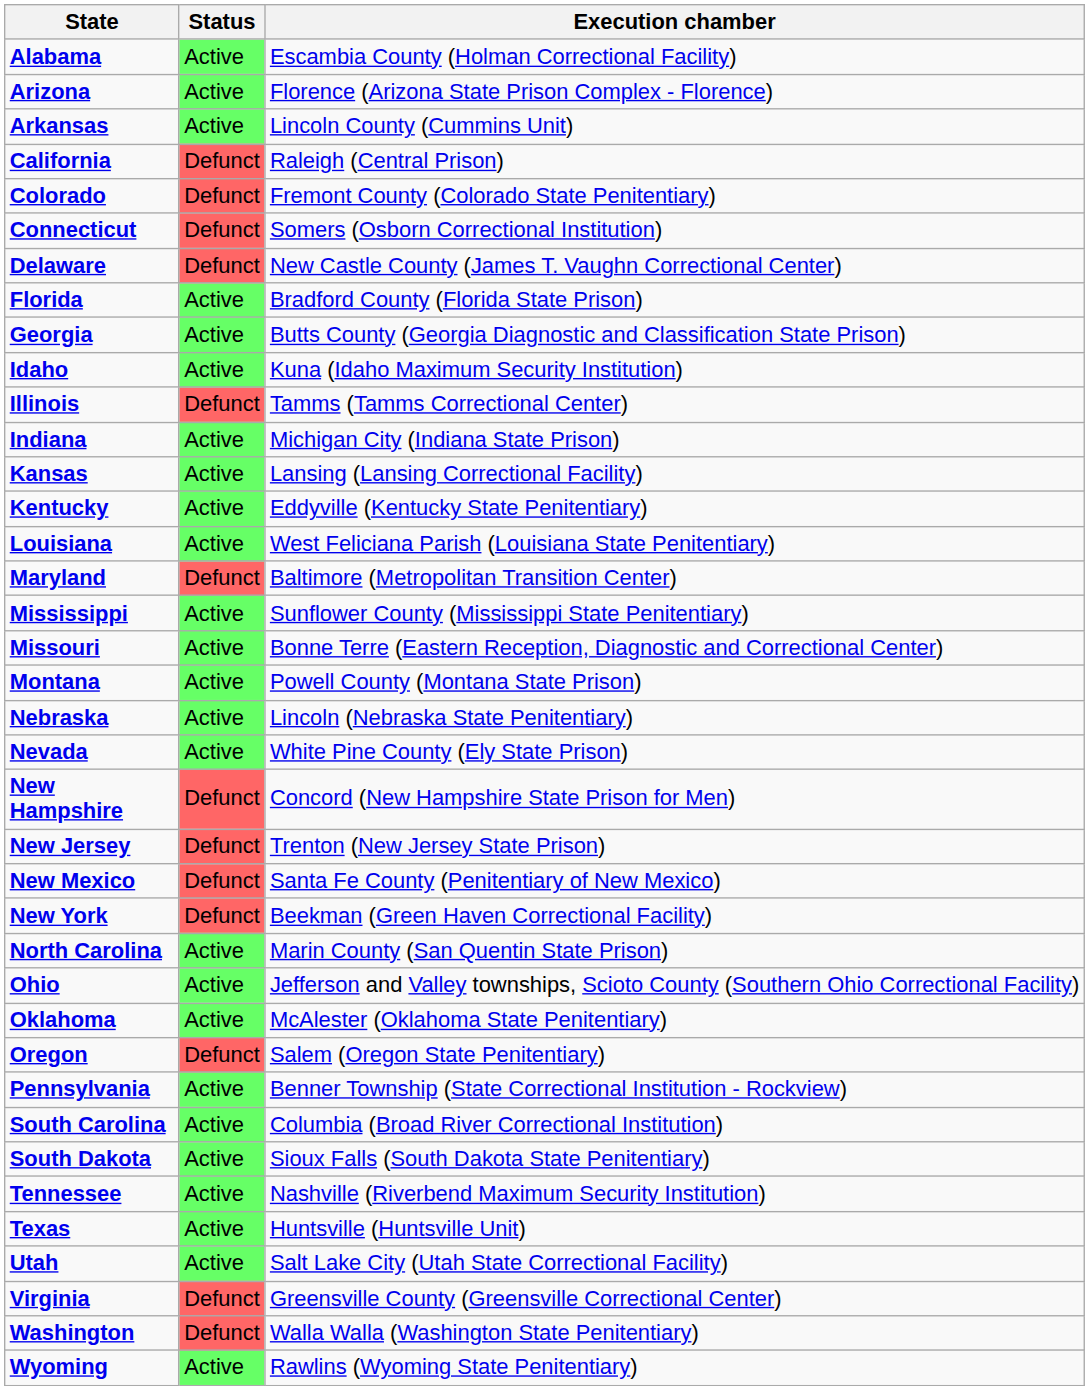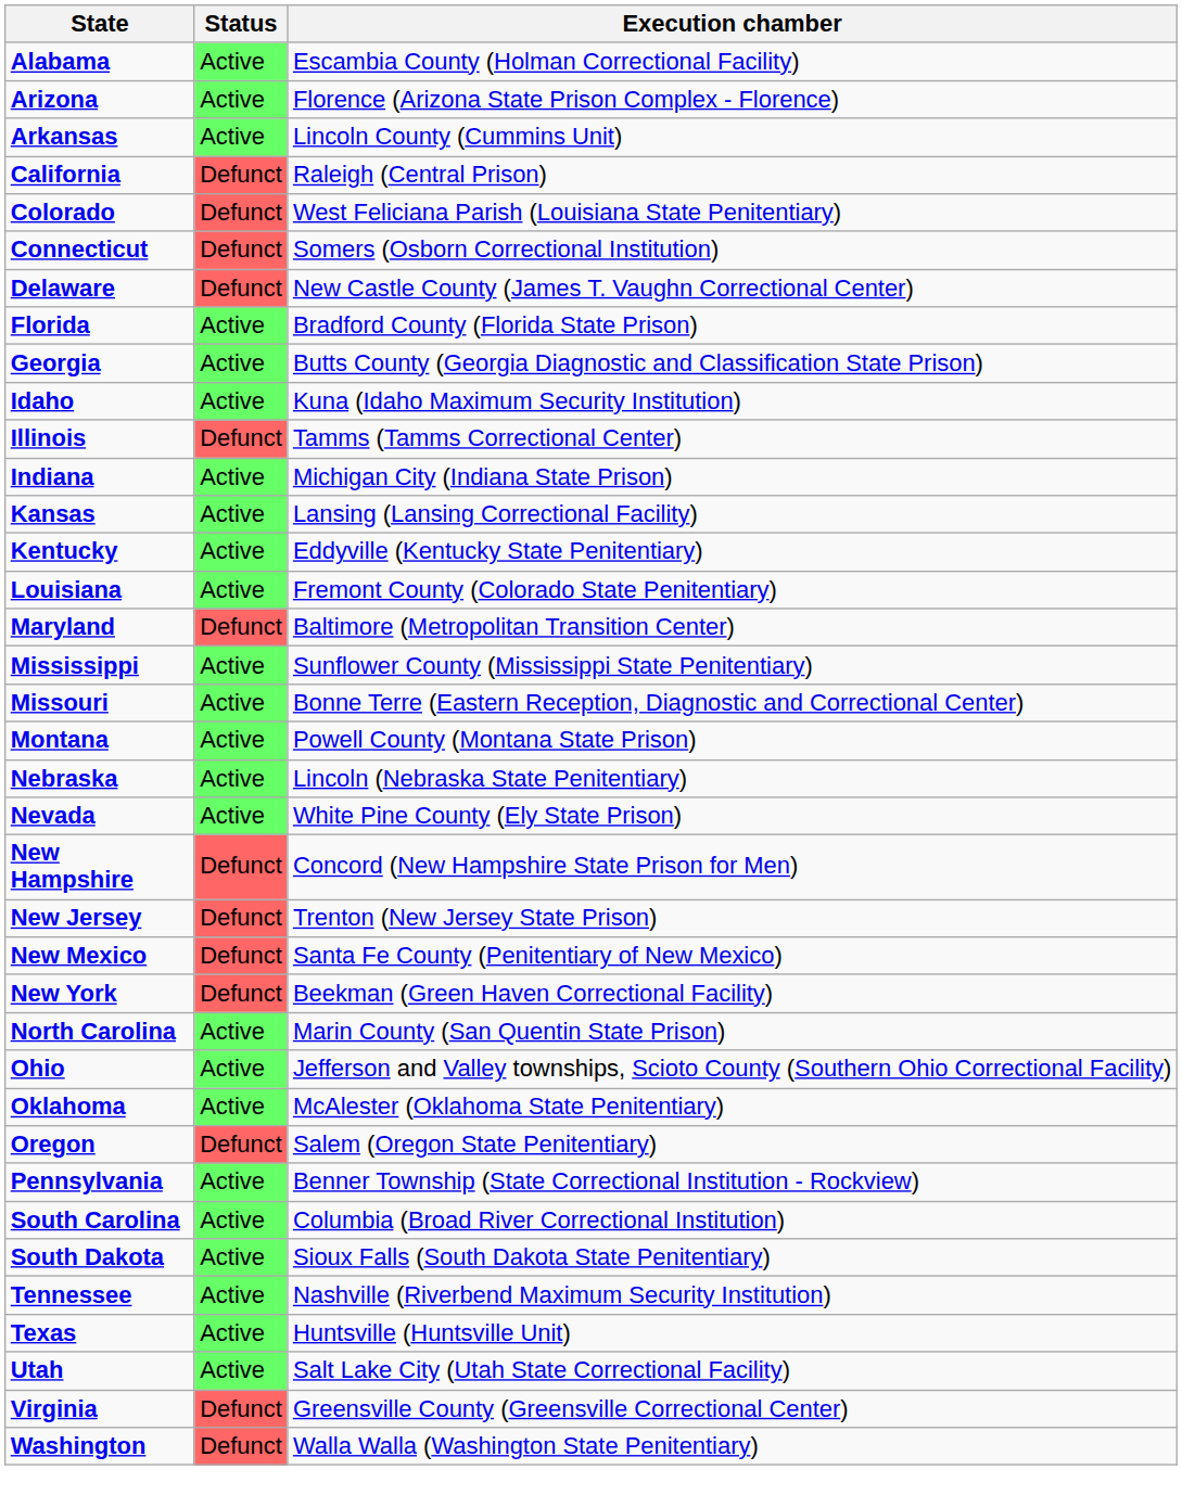Colorado | Execution chamber: Fremont County (Colorado State Penitentiary) -> West Feliciana Parish (Louisiana State Penitentiary)
Louisiana | Execution chamber: West Feliciana Parish (Louisiana State Penitentiary) -> Fremont County (Colorado State Penitentiary)
- row: Wyoming | Active | Rawlins (Wyoming State Penitentiary)
